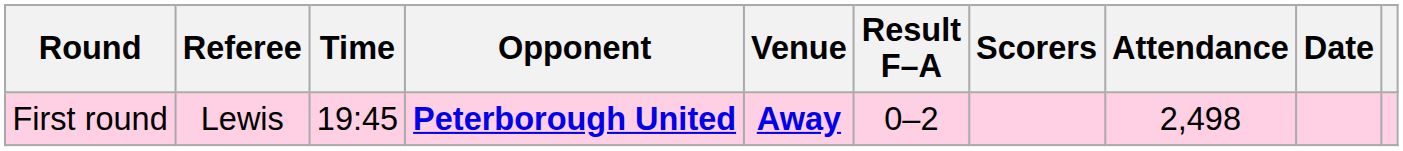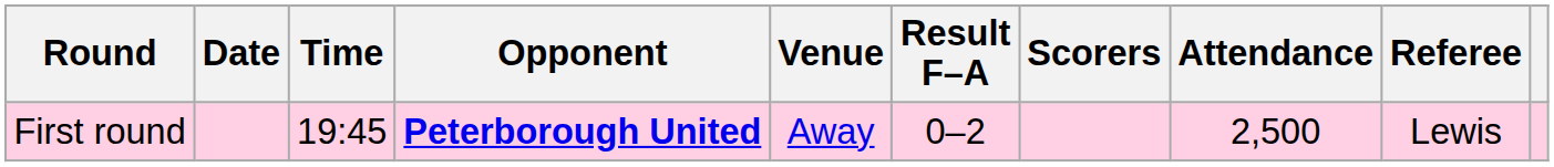columns swapped: Date <-> Referee
First round | Venue: bold -> normal
First round | Attendance: 2,498 -> 2,500
